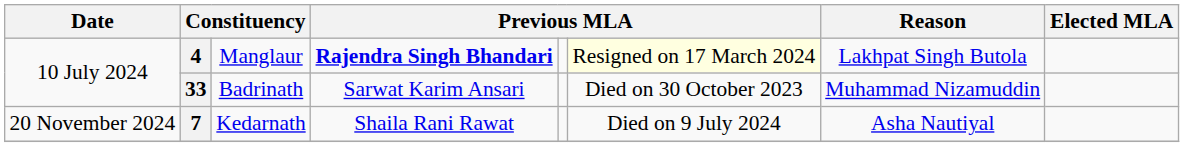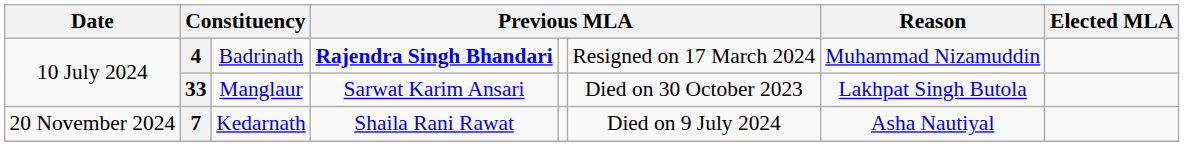4 | column 3: Manglaur -> Badrinath
4 | column 6: lightyellow background -> no background
4 | Reason: Lakhpat Singh Butola -> Muhammad Nizamuddin
33 | column 3: Badrinath -> Manglaur
33 | Reason: Muhammad Nizamuddin -> Lakhpat Singh Butola
